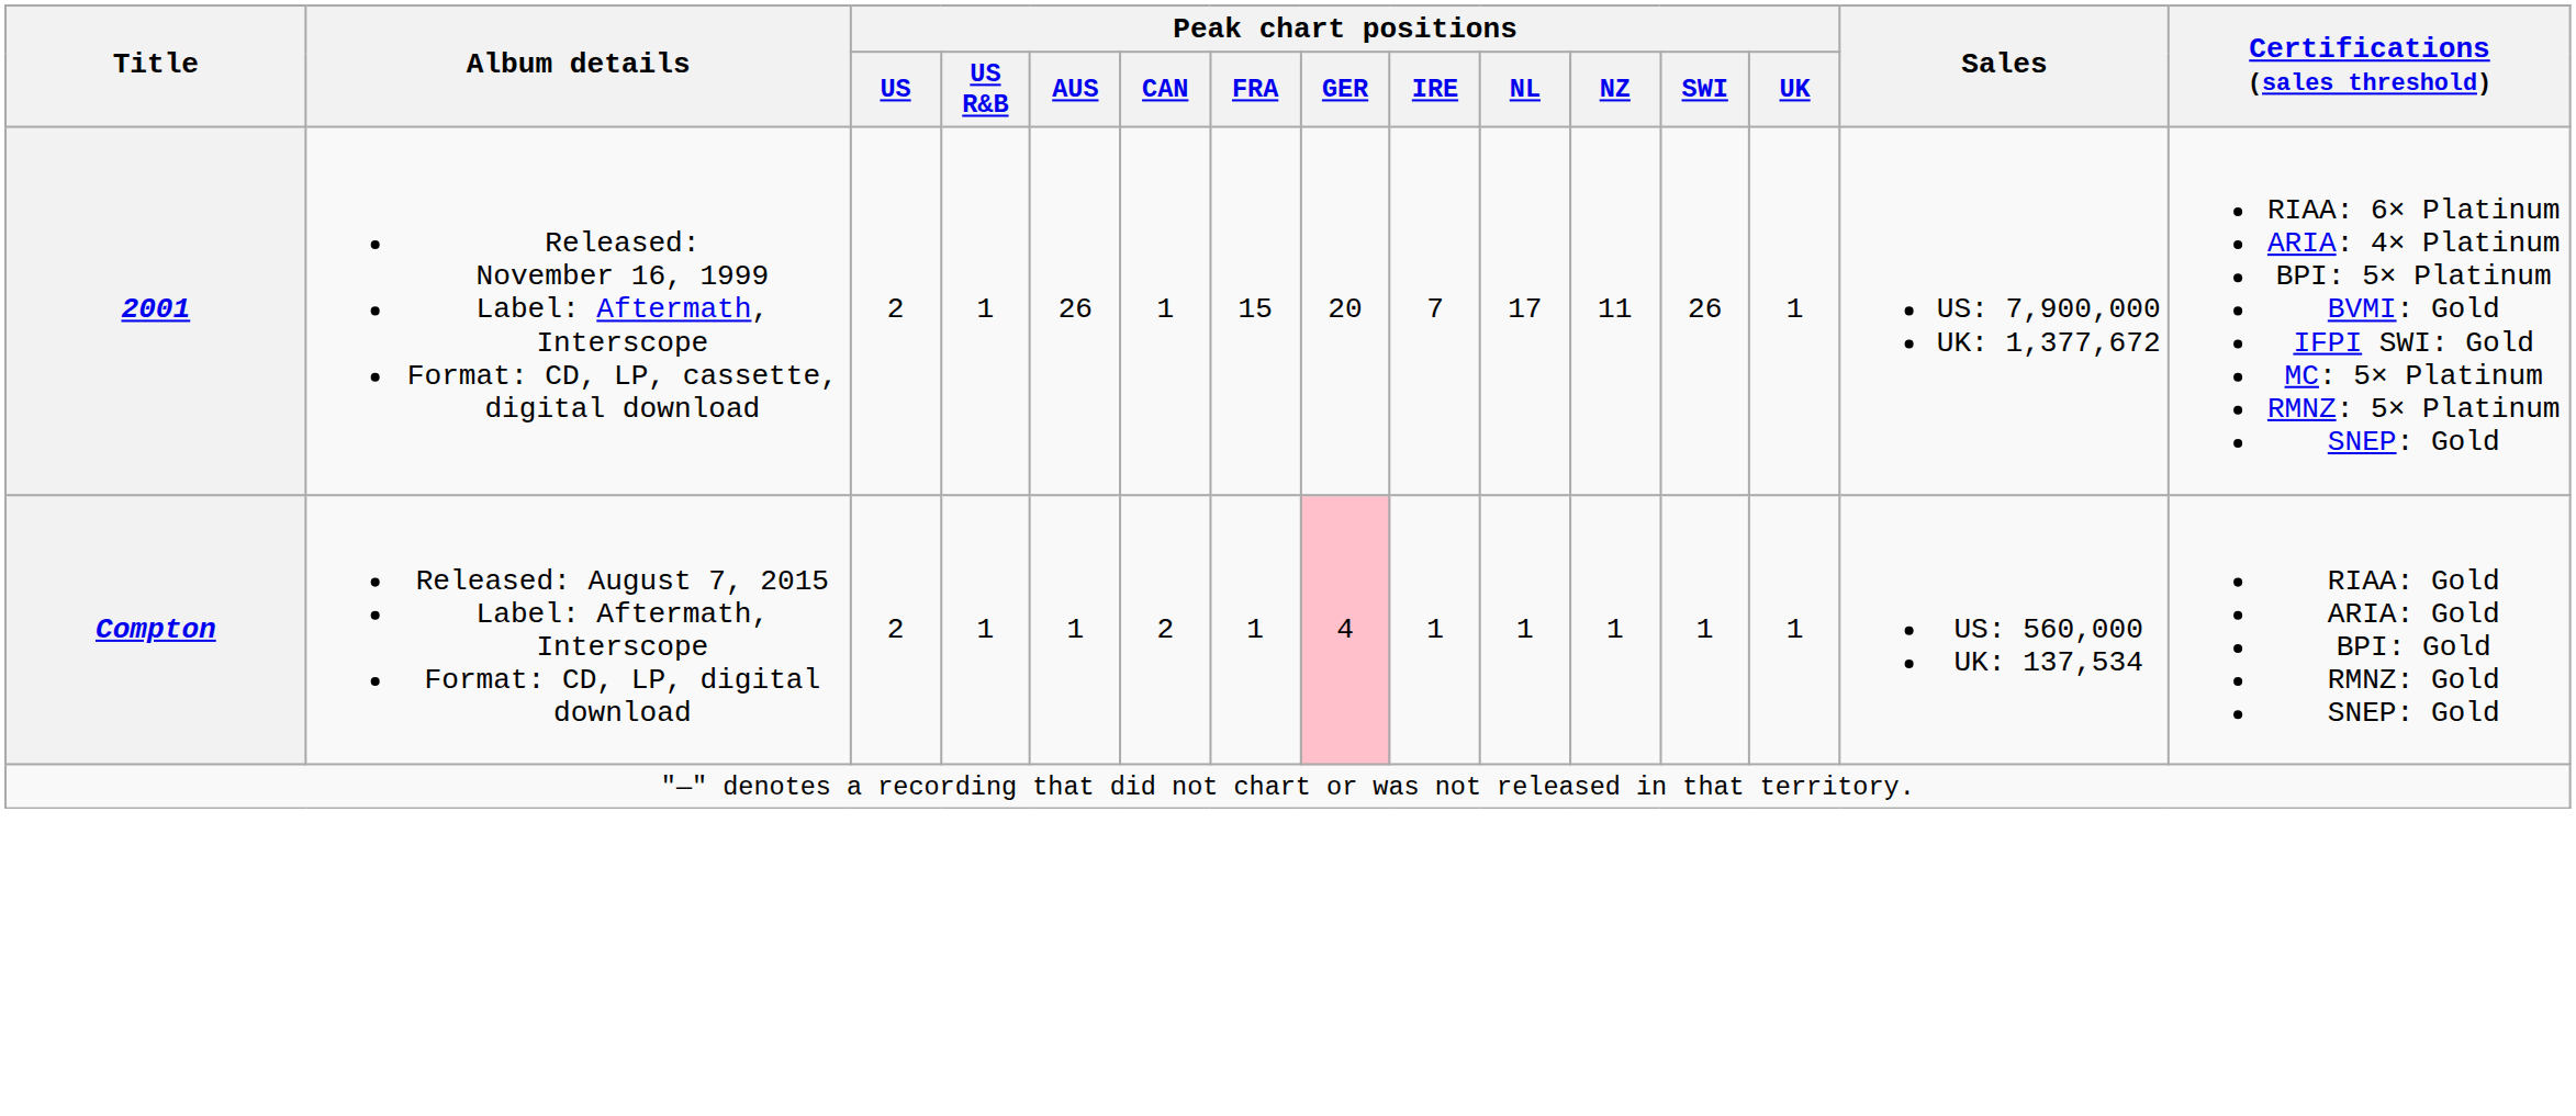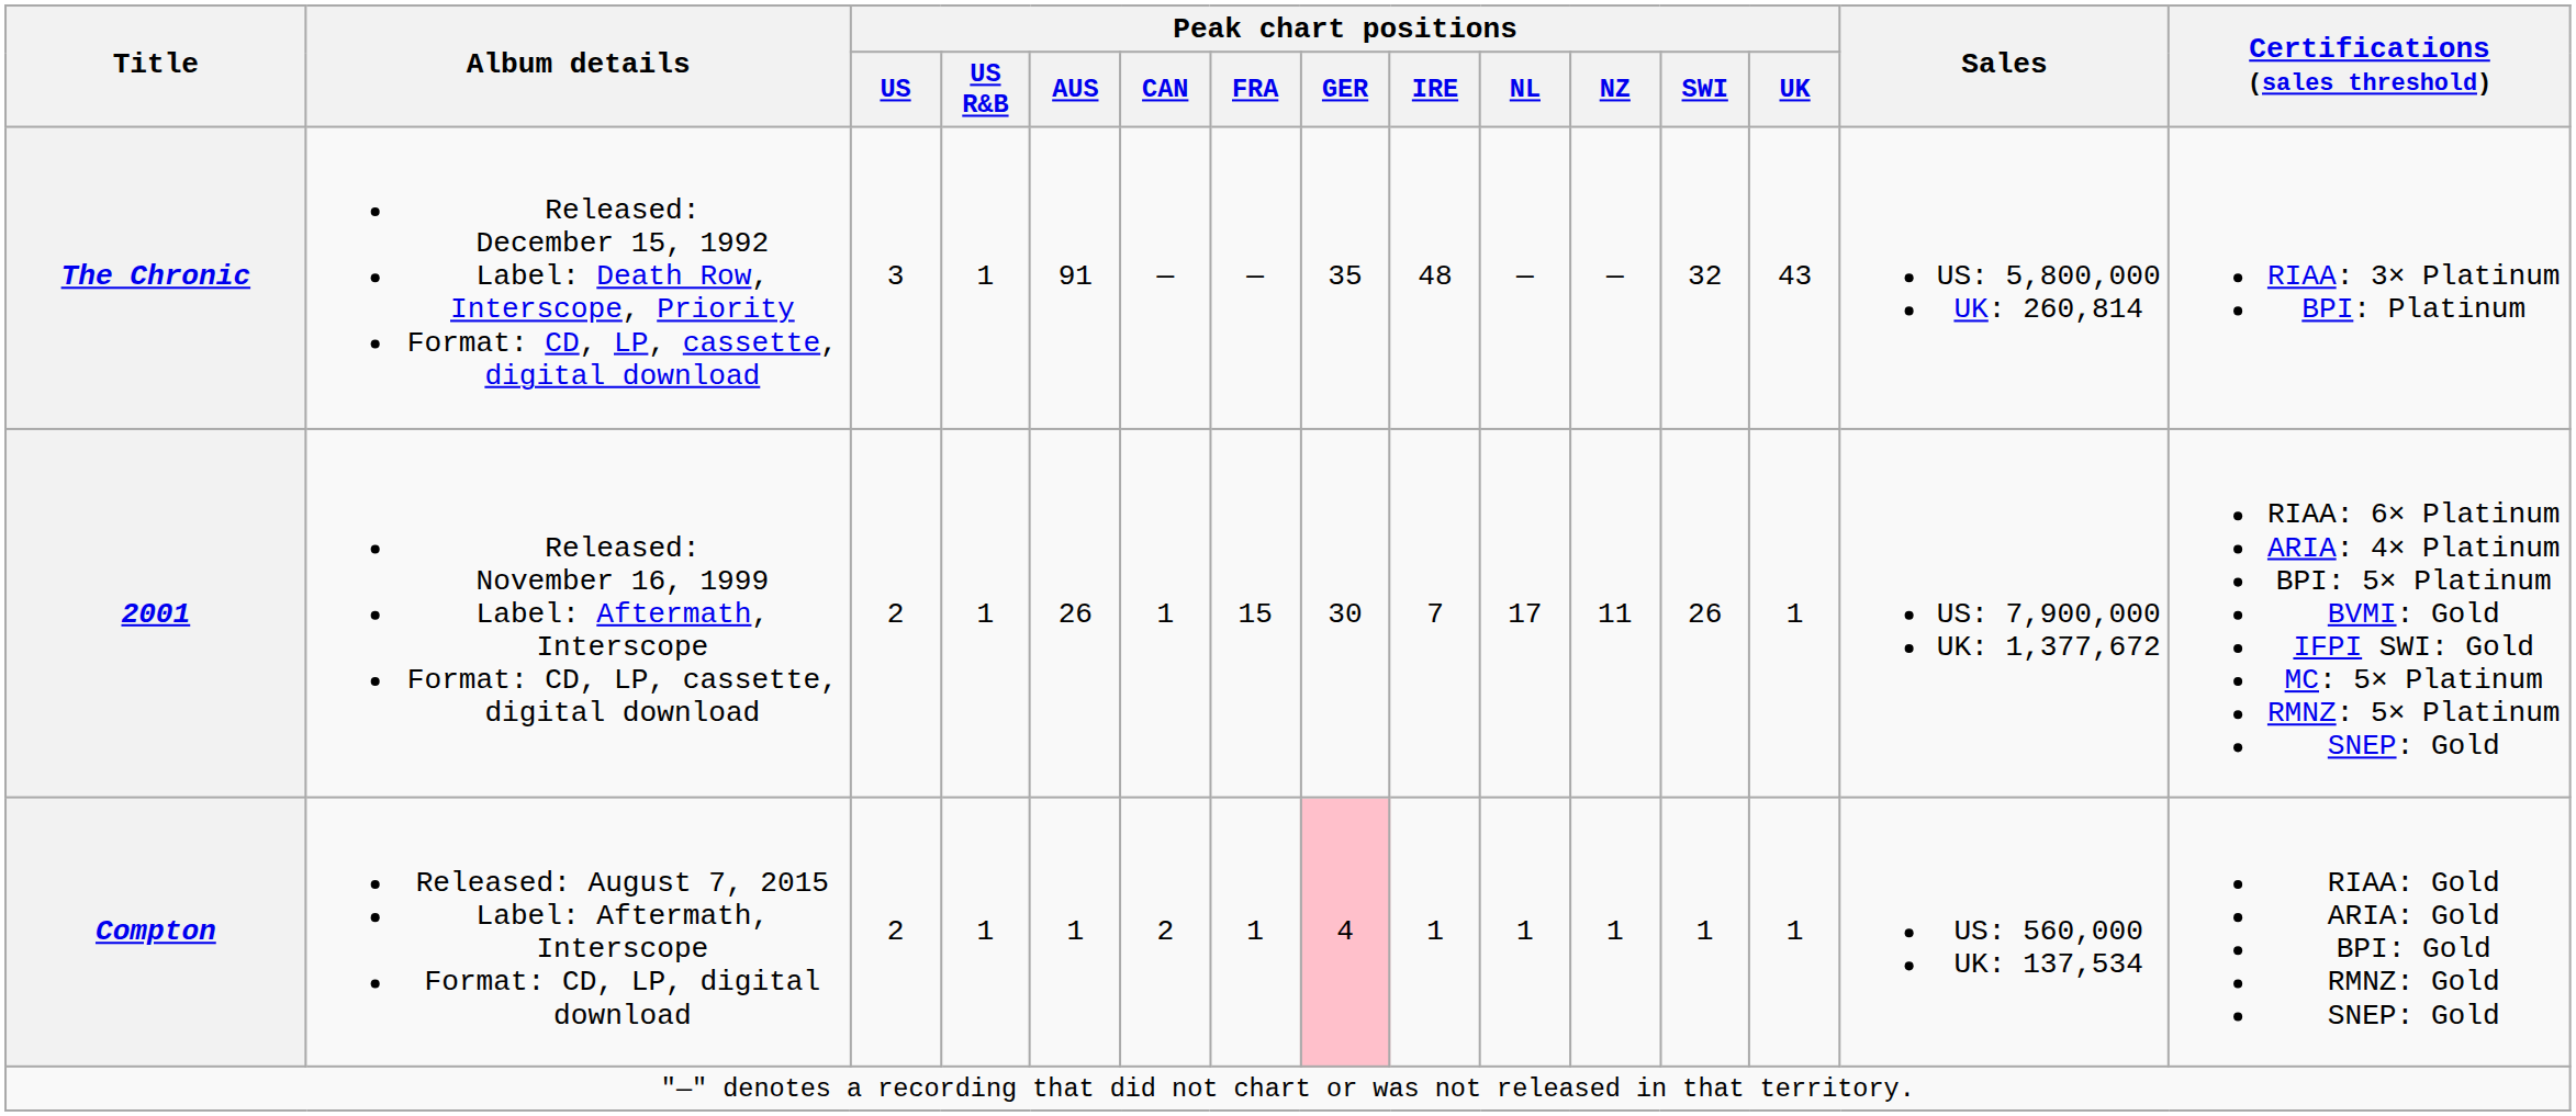+ row: The Chronic | Released: December 15, 1992 Label: Death Row, Interscope, Priority Format: CD, LP, cassette, digital download | 3 | 1 | 91 | — | — | 35 | 48 | — | — | 32 | 43 | US: 5,800,000 UK: 260,814 | RIAA: 3× Platinum BPI: Platinum
2001 | Peak chart positions / GER: 20 -> 30
